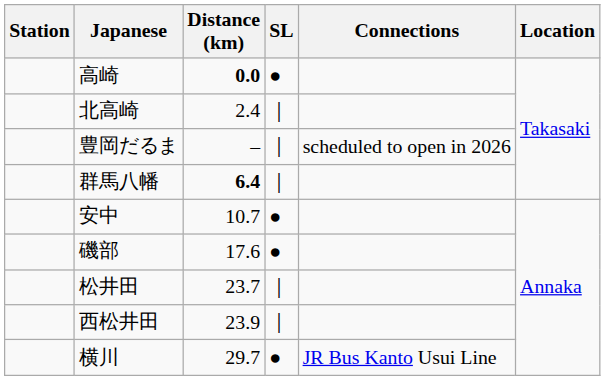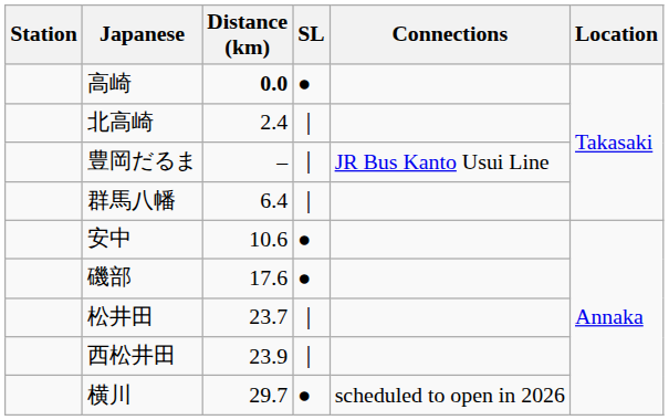豊岡だるま | Connections: scheduled to open in 2026 -> JR Bus Kanto Usui Line
群馬八幡 | Distance (km): bold -> normal
安中 | Distance (km): 10.7 -> 10.6
横川 | Connections: JR Bus Kanto Usui Line -> scheduled to open in 2026
